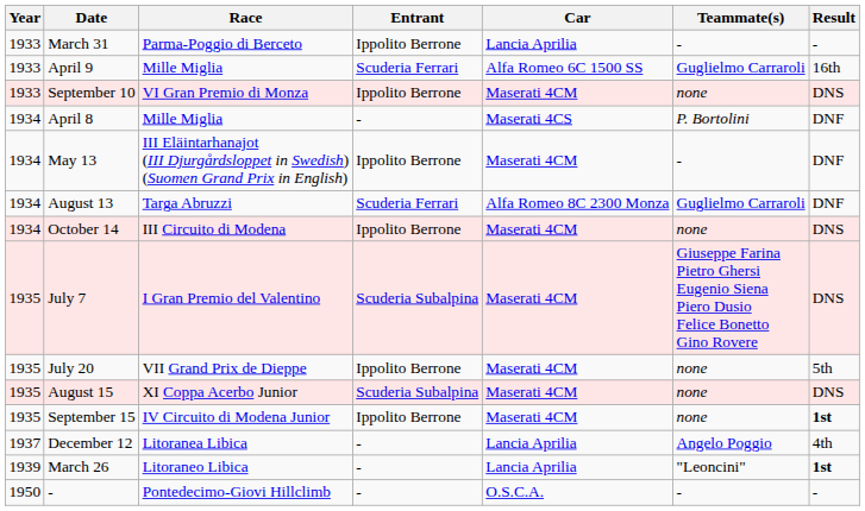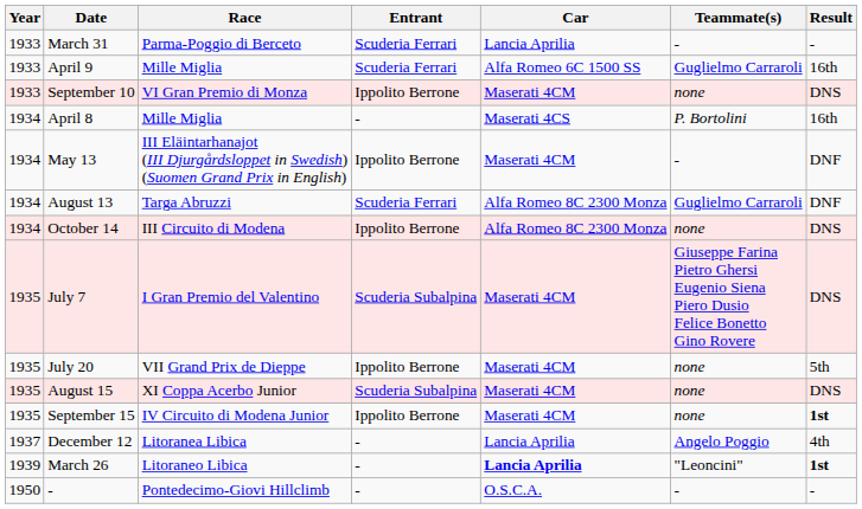March 31 | Entrant: Ippolito Berrone -> Scuderia Ferrari
April 8 | Result: DNF -> 16th
October 14 | Car: Maserati 4CM -> Alfa Romeo 8C 2300 Monza
March 26 | Car: normal -> bold
